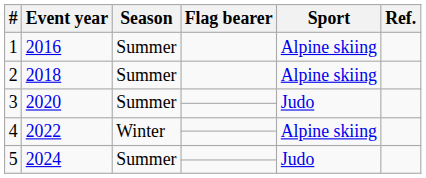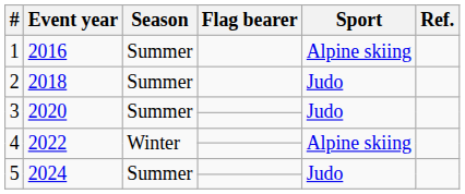2 | Sport: Alpine skiing -> Judo
